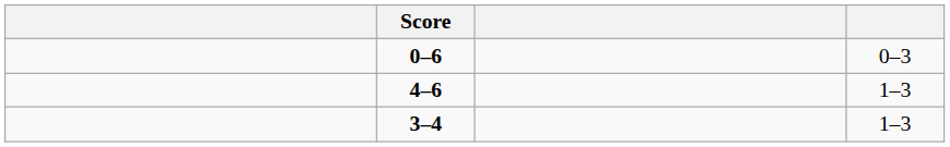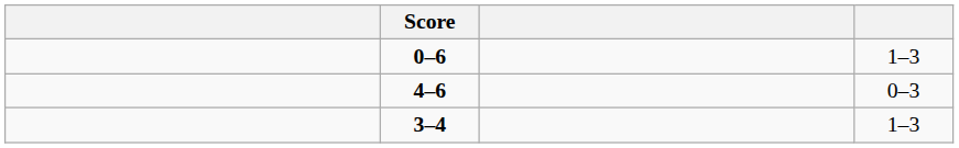0–6 | column 4: 0–3 -> 1–3
4–6 | column 4: 1–3 -> 0–3
